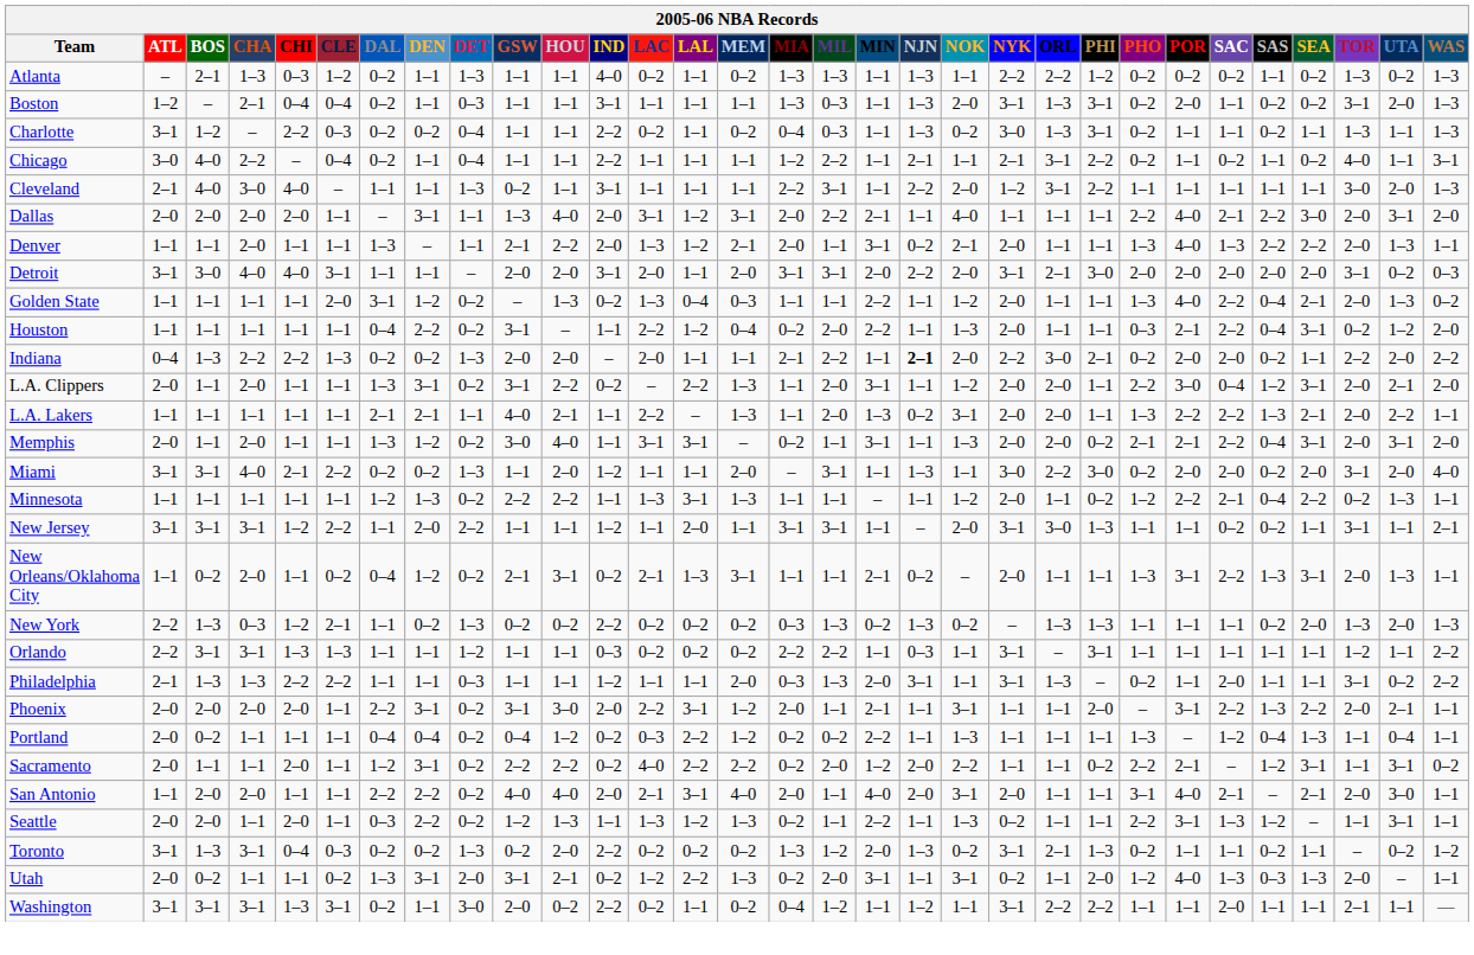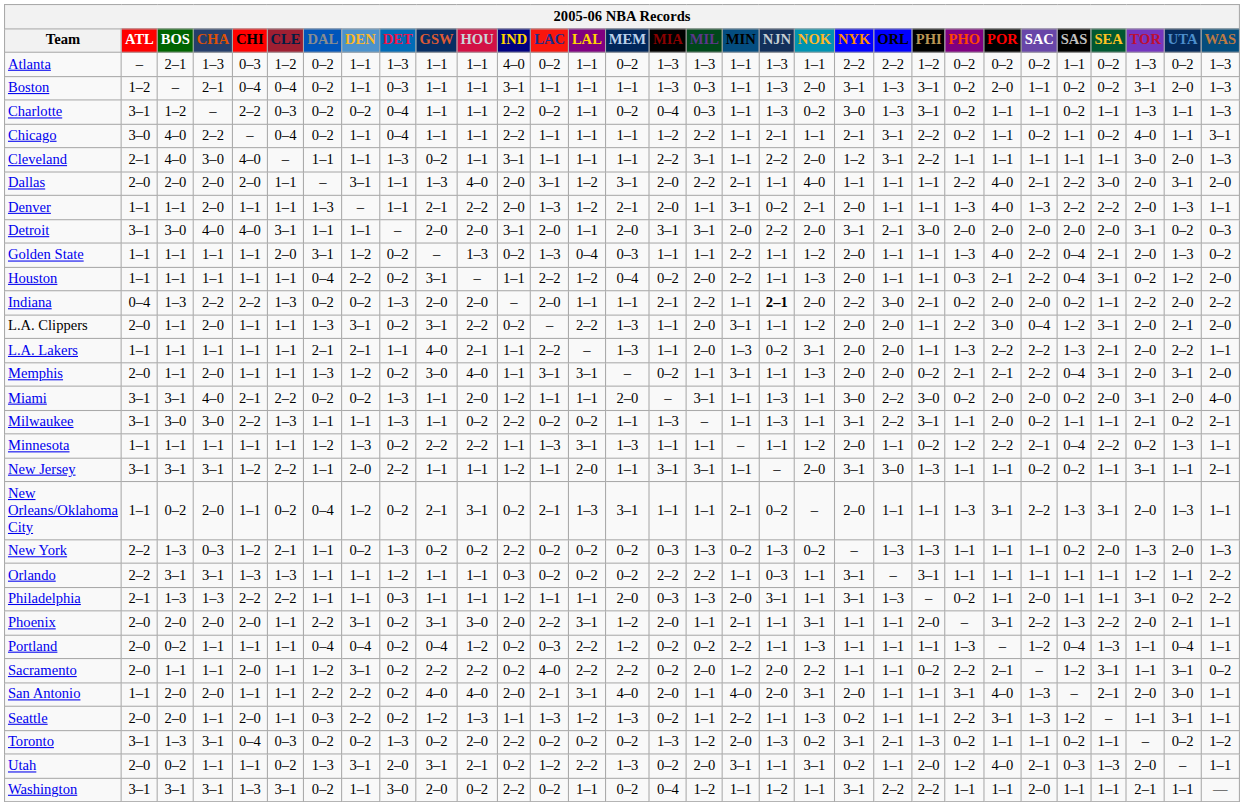+ row: Milwaukee | 3–1 | 3–0 | 3–0 | 2–2 | 1–3 | 1–1 | 1–1 | 1–3 | 1–1 | 0–2 | 2–2 | 0–2 | 0–2 | 1–1 | 1–3 | – | 1–1 | 1–3 | 1–1 | 3–1 | 2–2 | 3–1 | 1–1 | 2–0 | 0–2 | 1–1 | 1–1 | 2–1 | 0–2 | 2–1
San Antonio | SAC: 2–1 -> 1–3
Utah | SAC: 1–3 -> 2–1
